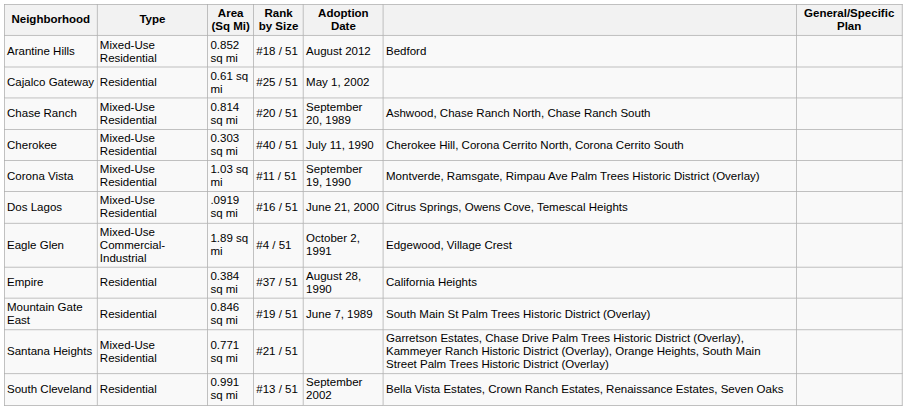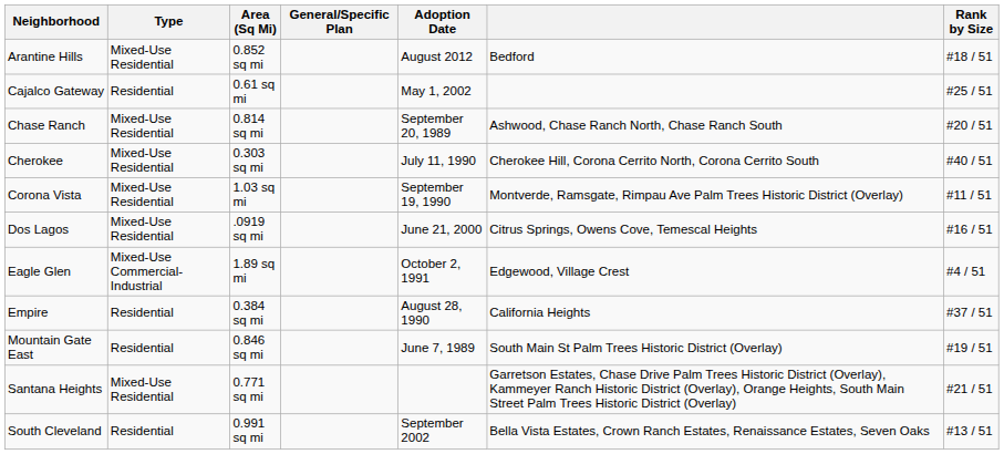columns swapped: Rank by Size <-> General/Specific Plan
